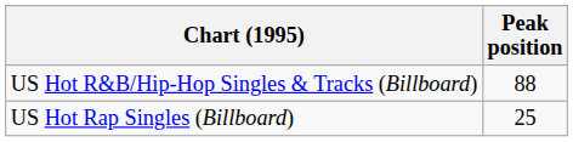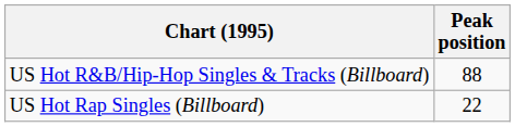US Hot Rap Singles (Billboard) | Peak position: 25 -> 22
